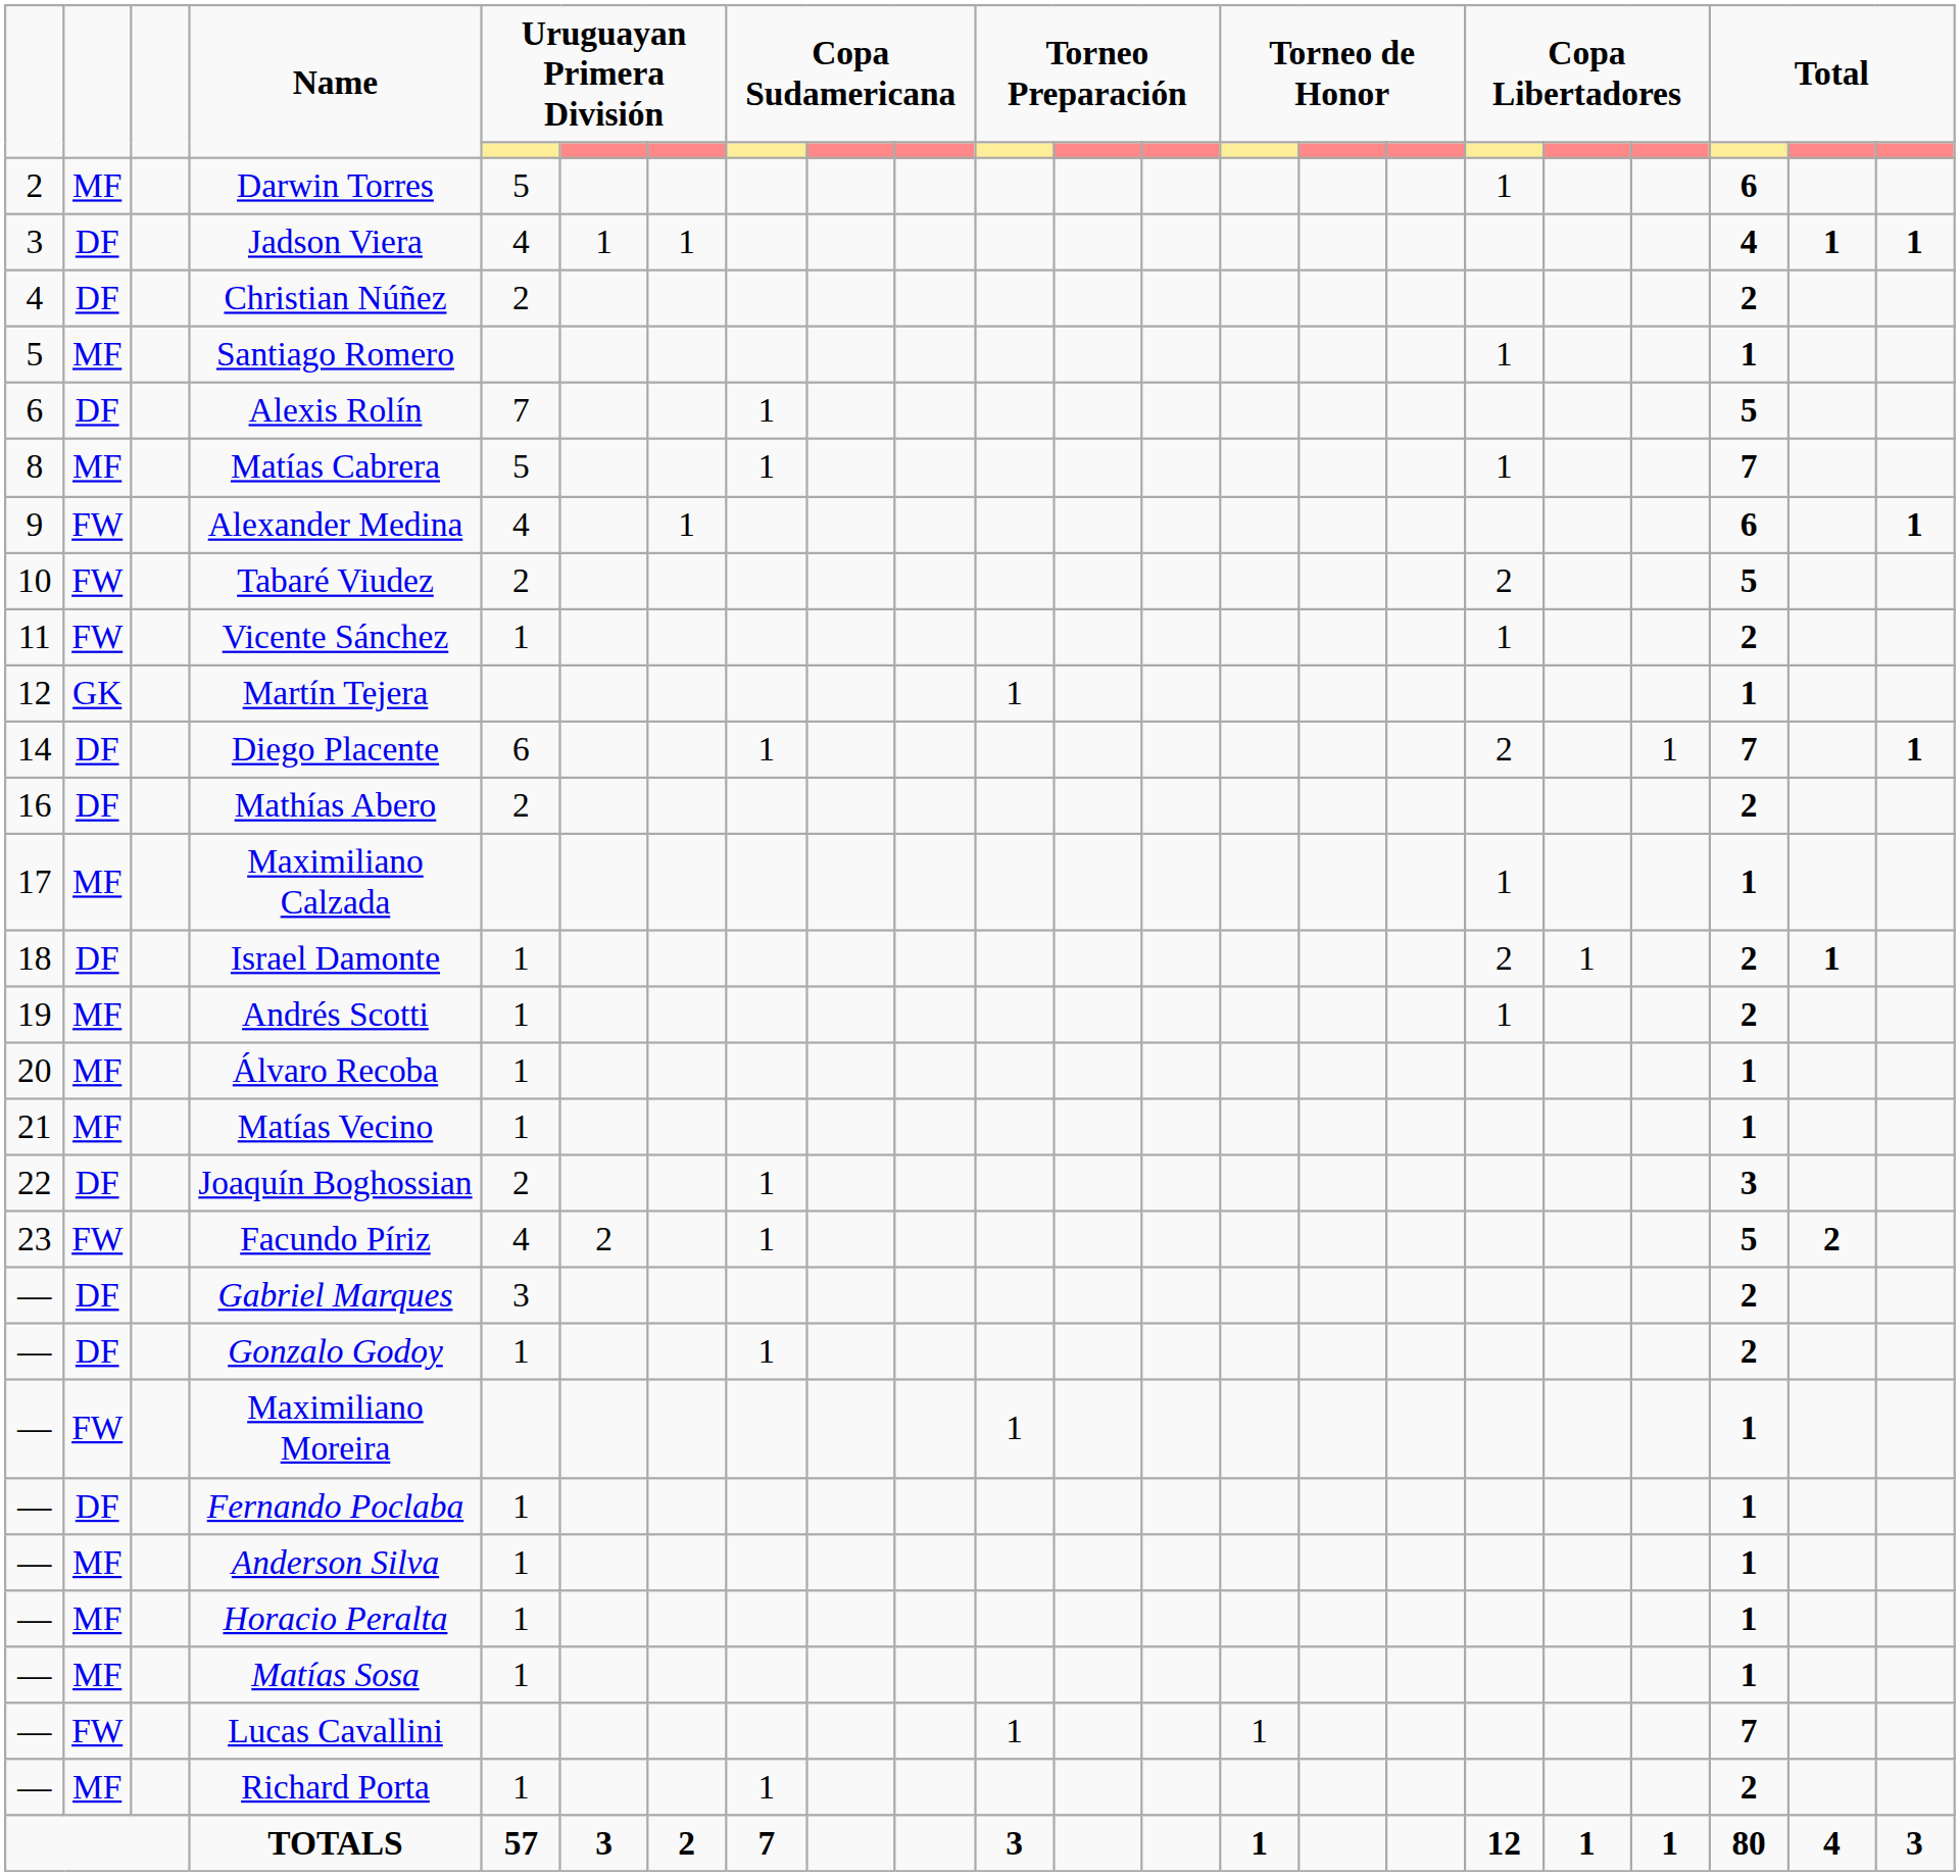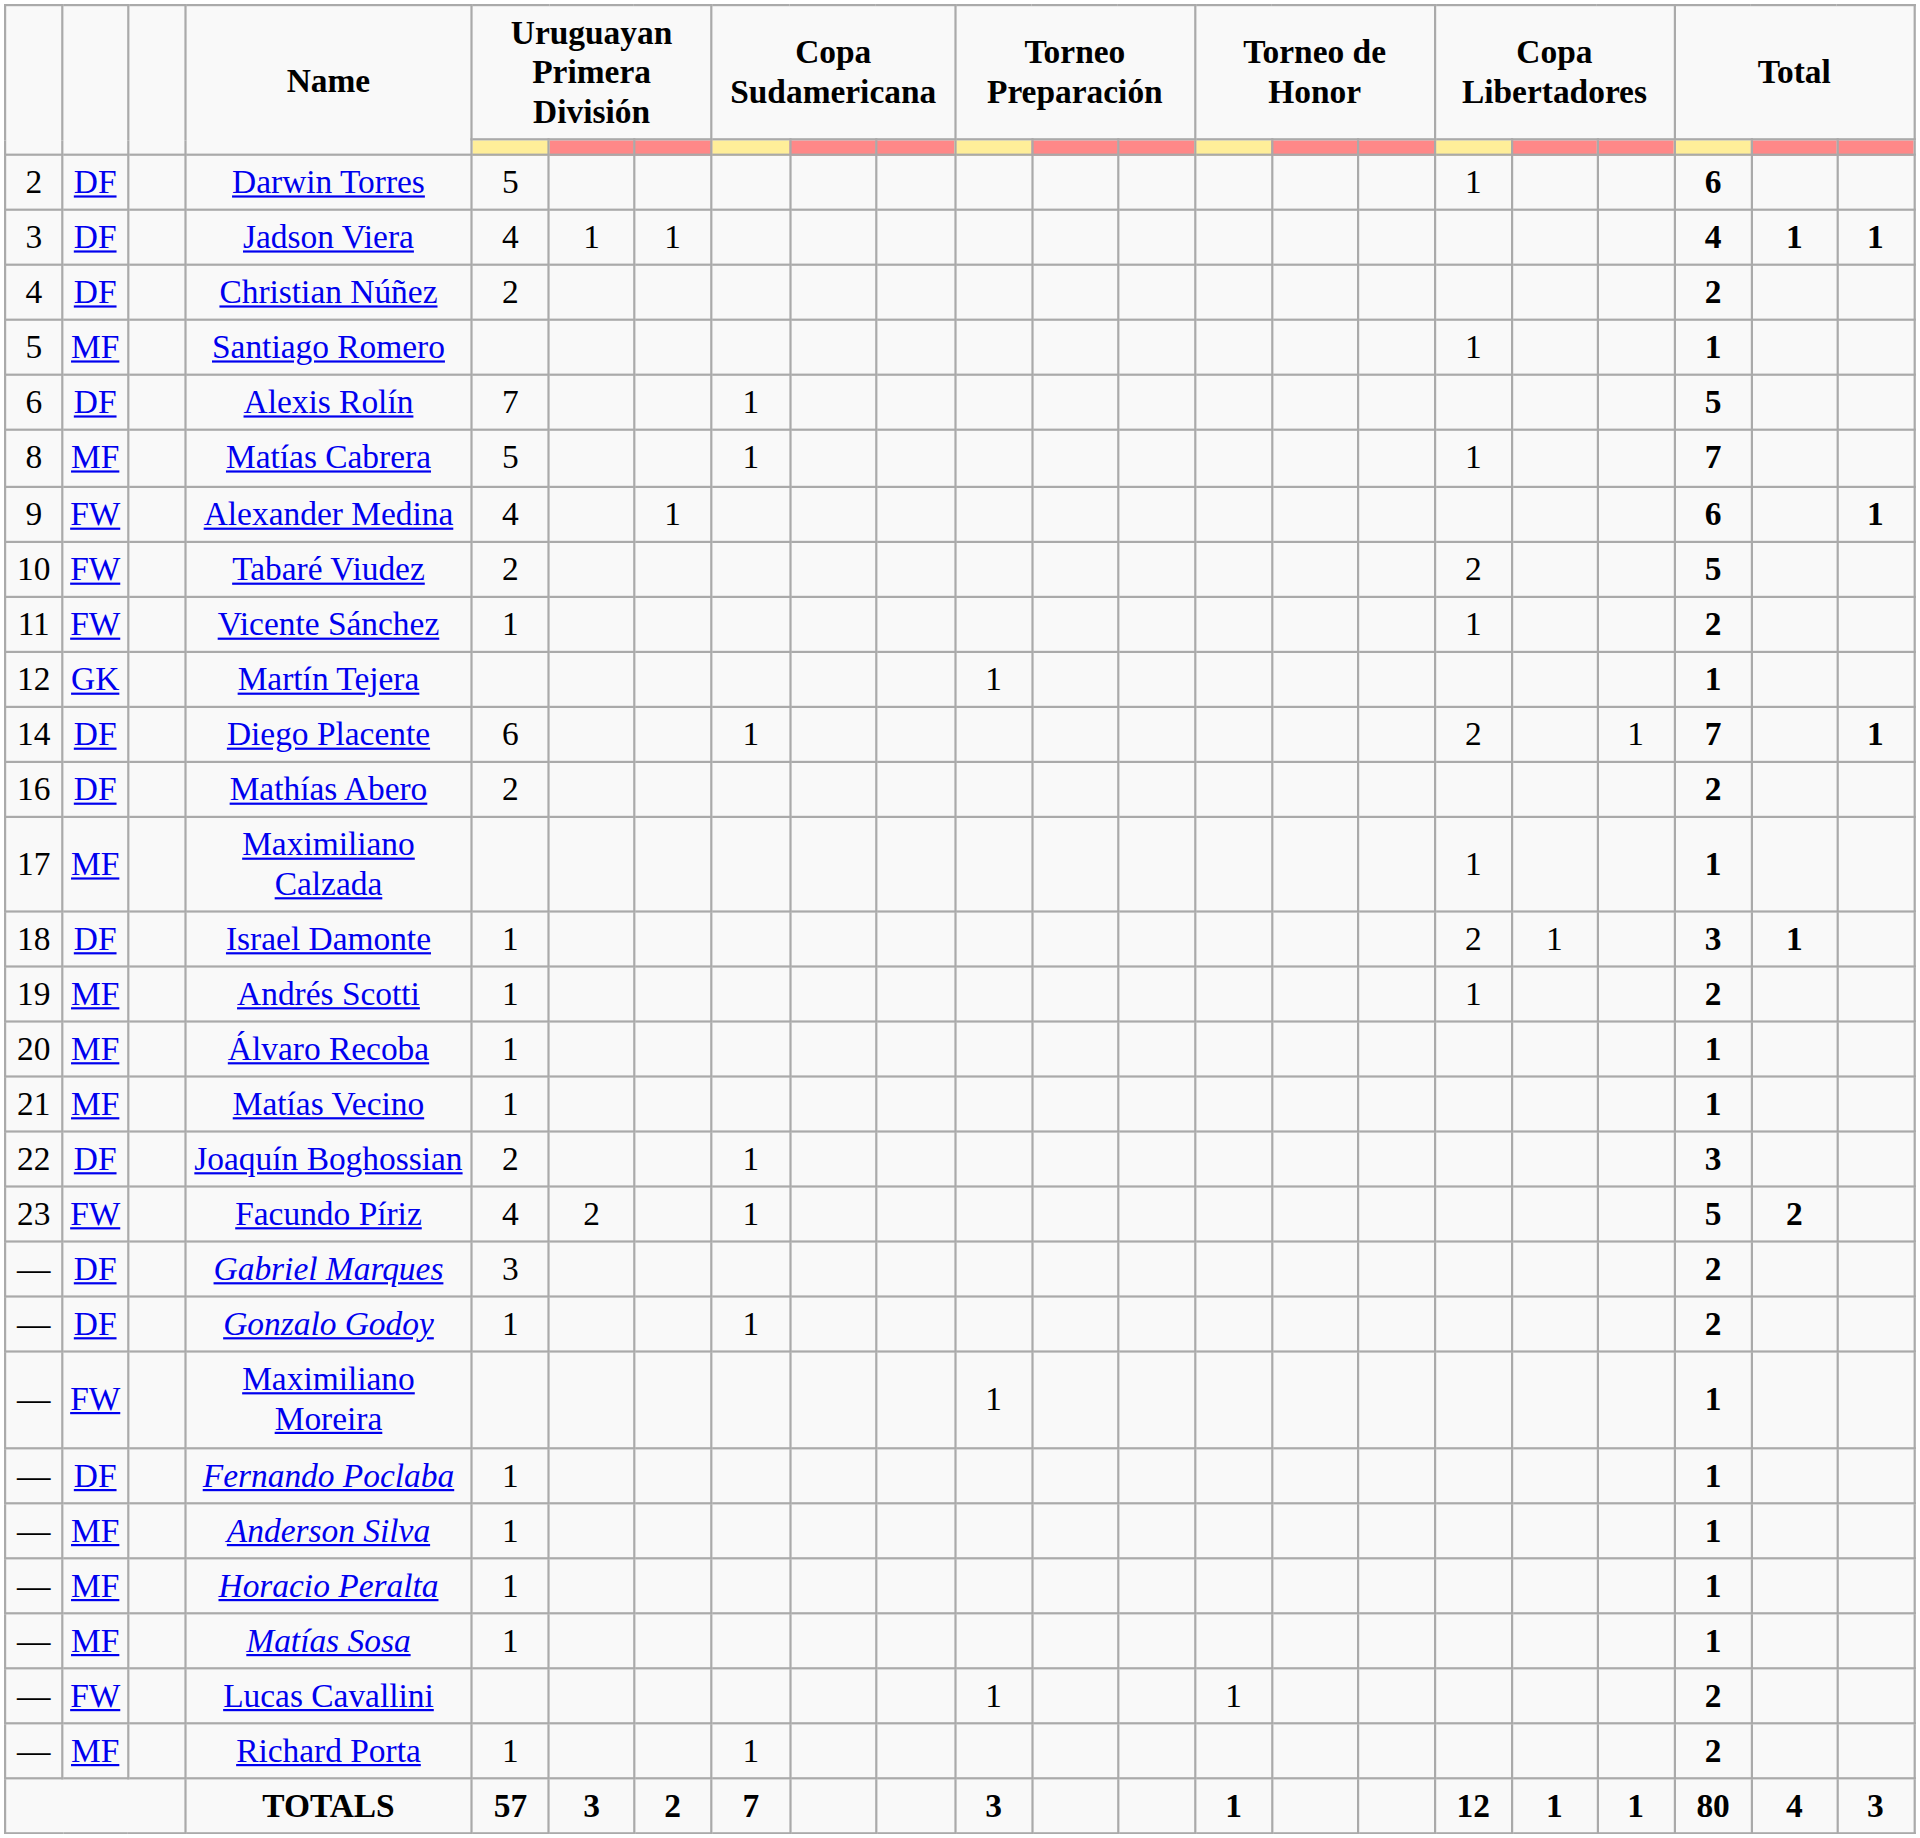Darwin Torres | column 2: MF -> DF
Israel Damonte | column 20: 2 -> 3
Lucas Cavallini | column 20: 7 -> 2
